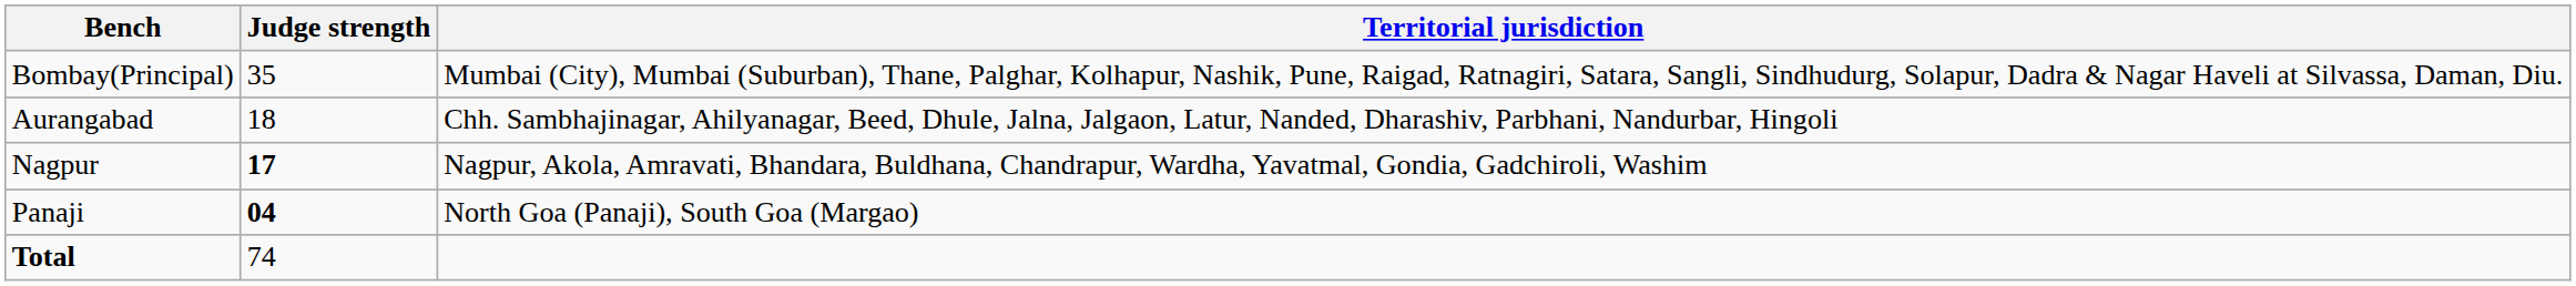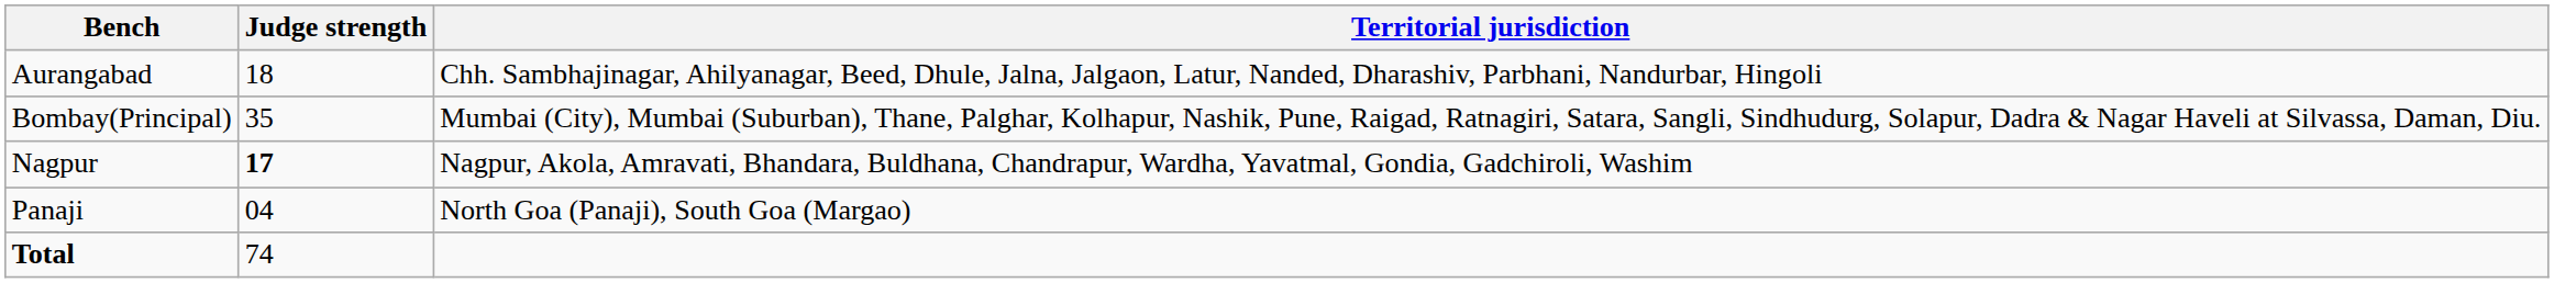rows swapped: Bombay(Principal) <-> Aurangabad
Panaji | Judge strength: bold -> normal
